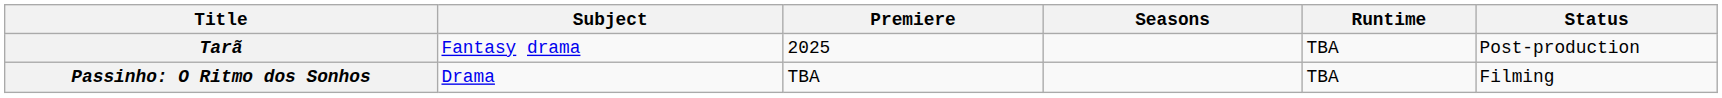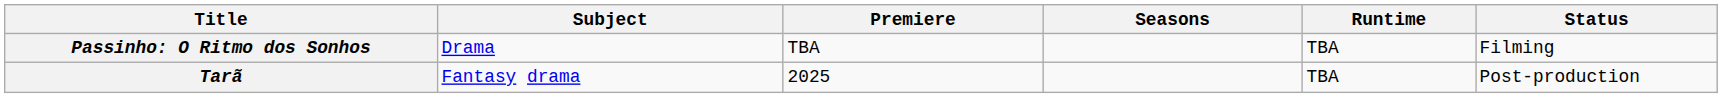rows swapped: Tarã <-> Passinho: O Ritmo dos Sonhos
